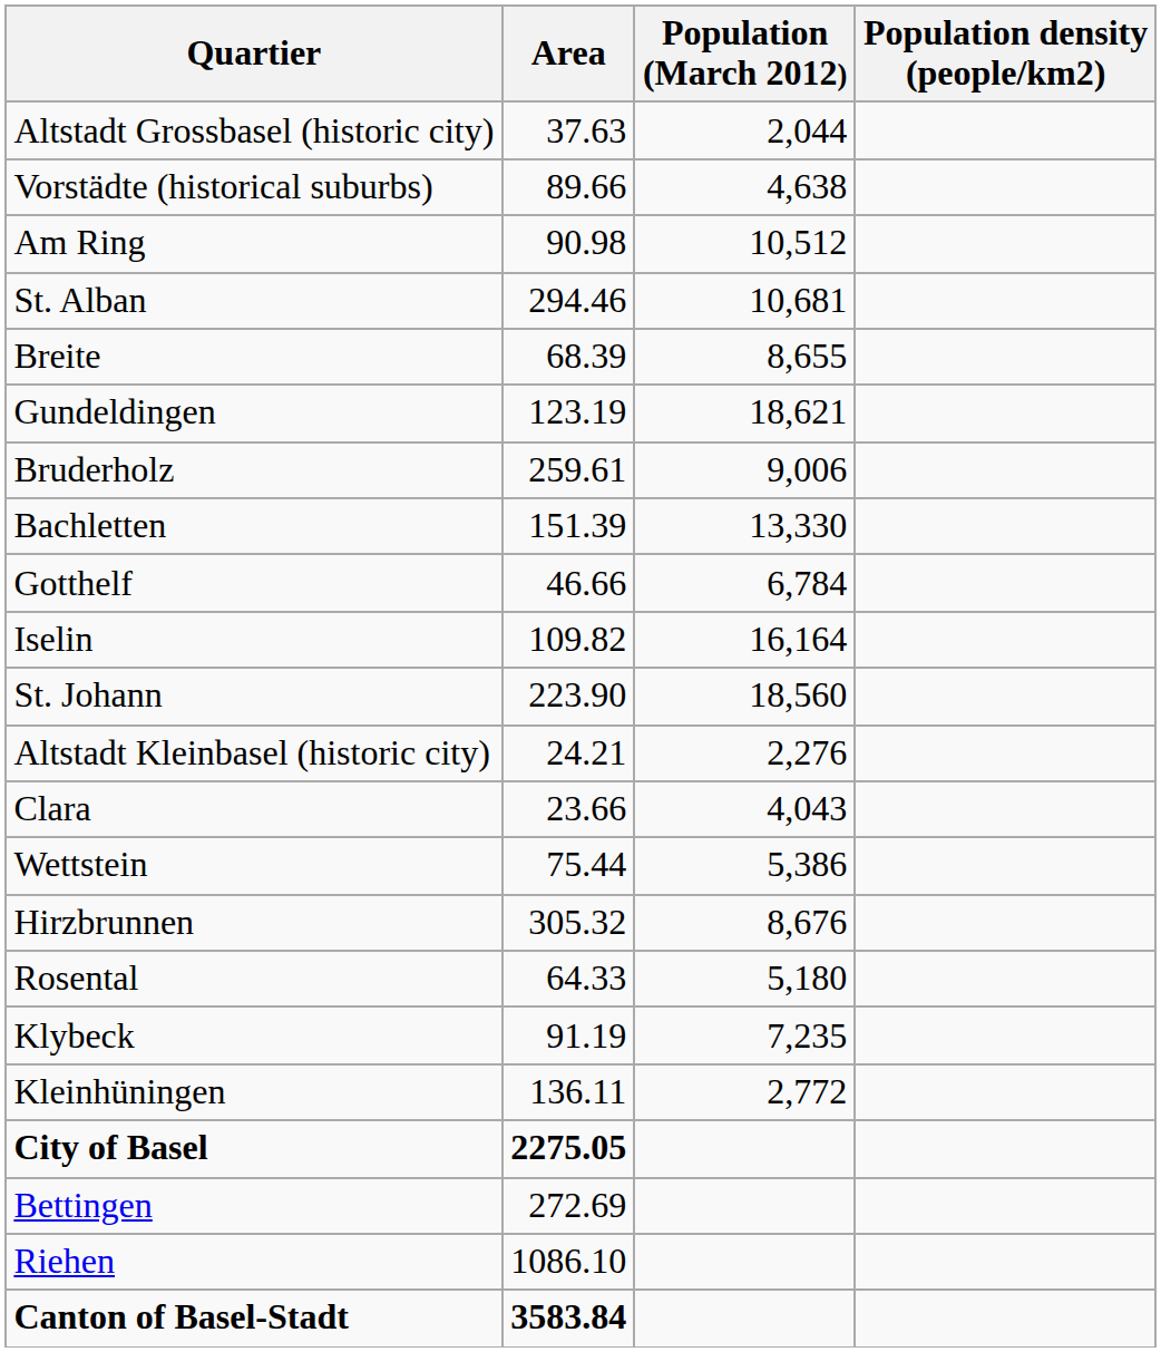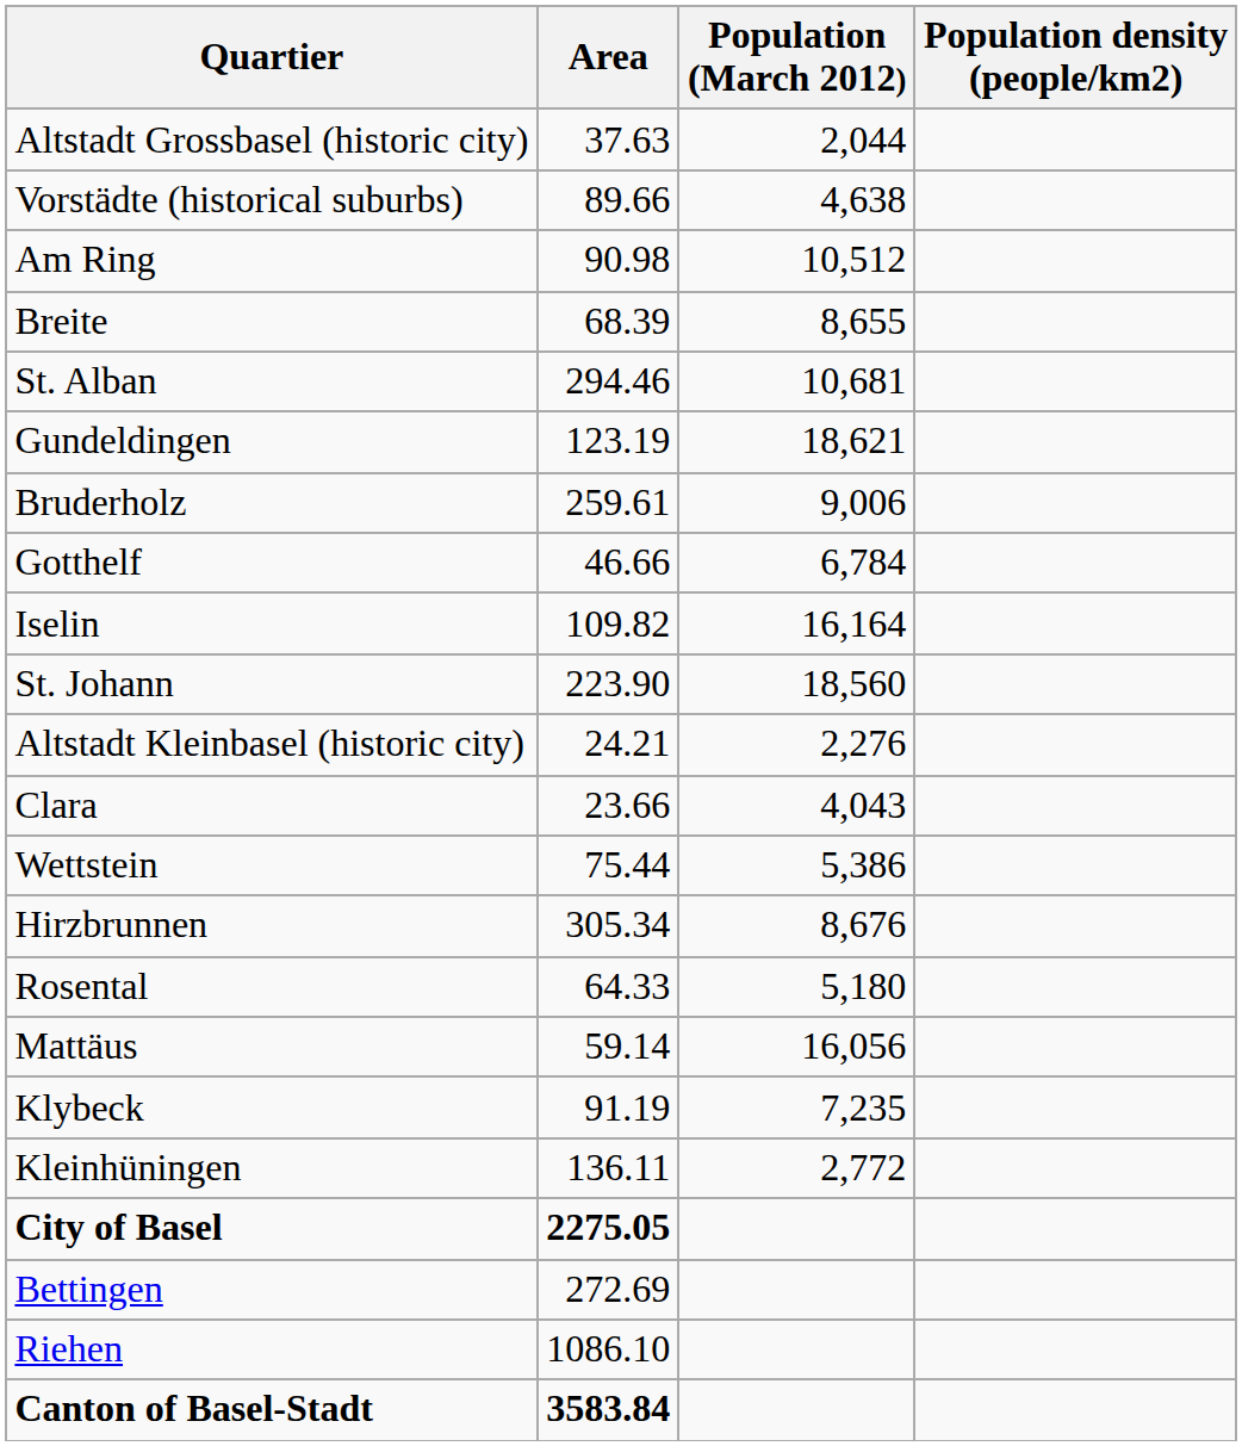rows swapped: Breite <-> St. Alban
- row: Bachletten | 151.39 | 13,330
Hirzbrunnen | Area: 305.32 -> 305.34
+ row: Mattäus | 59.14 | 16,056
